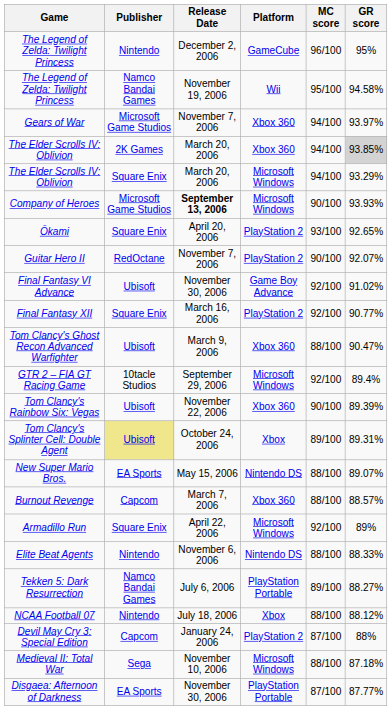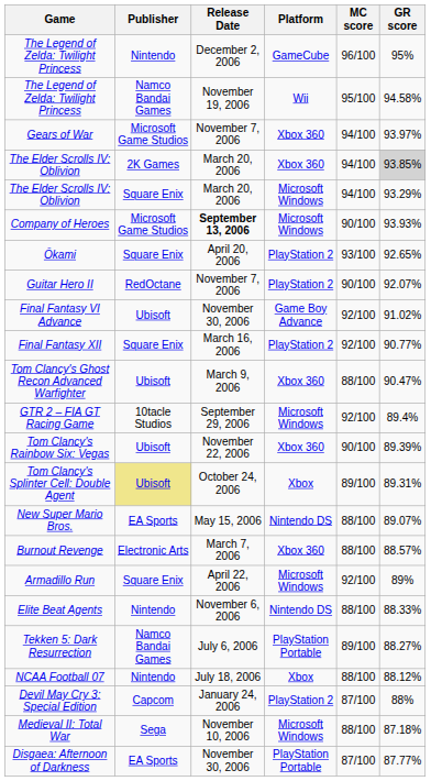Burnout Revenge | Publisher: Capcom -> Electronic Arts
